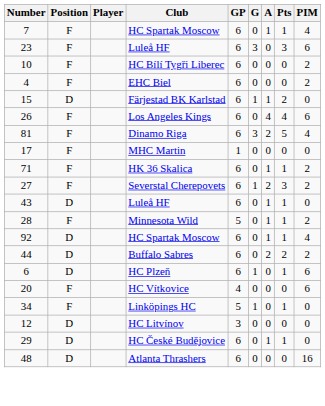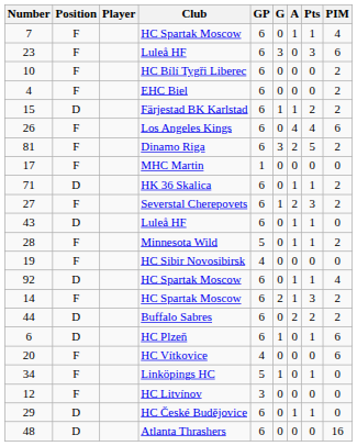15 | PIM: 0 -> 2
81 | PIM: 4 -> 2
71 | Position: F -> D
+ row: 19 | F | HC Sibir Novosibirsk | 4 | 0 | 0 | 0 | 0
+ row: 14 | F | HC Spartak Moscow | 6 | 2 | 1 | 3 | 2
12 | Position: D -> F
